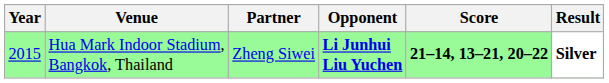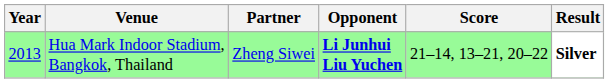Hua Mark Indoor Stadium, Bangkok, Thailand | Year: 2015 -> 2013
Hua Mark Indoor Stadium, Bangkok, Thailand | Score: bold -> normal
